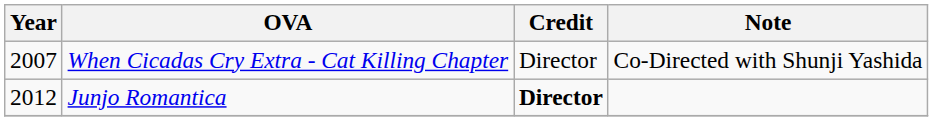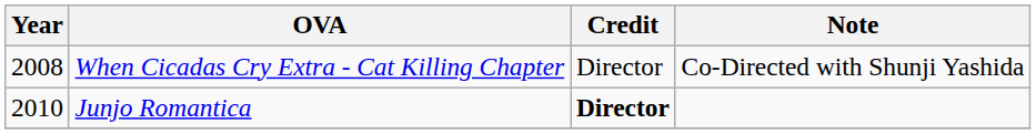When Cicadas Cry Extra - Cat Killing Chapter | Year: 2007 -> 2008
Junjo Romantica | Year: 2012 -> 2010
